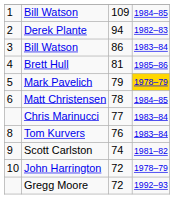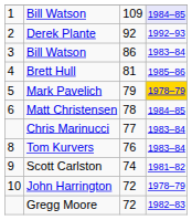1 / Bill Watson | column 4: no background -> lavender background
Derek Plante | column 3: 94 -> 92
Derek Plante | column 4: 1982–83 -> 1992–93
Gregg Moore | column 4: 1992–93 -> 1982–83
